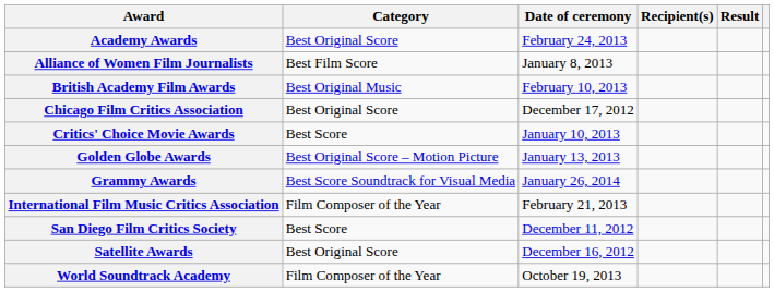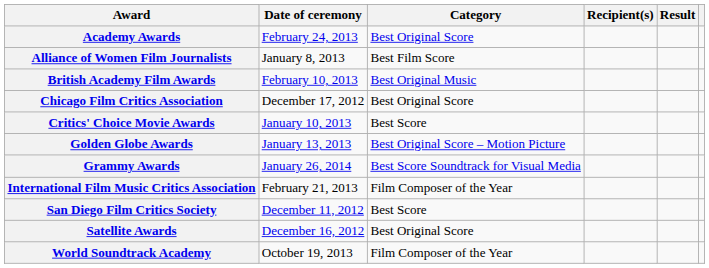columns swapped: Date of ceremony <-> Category
